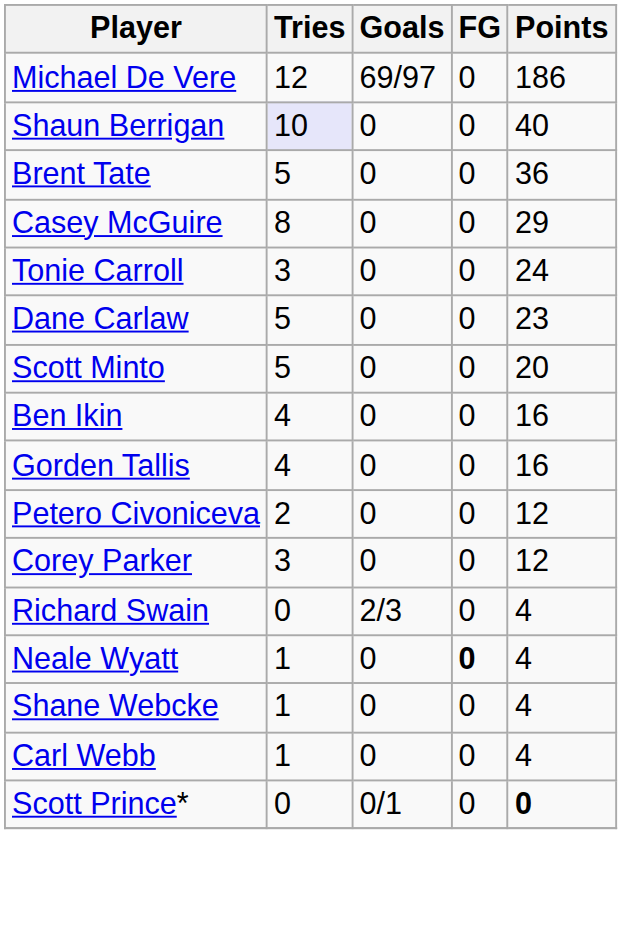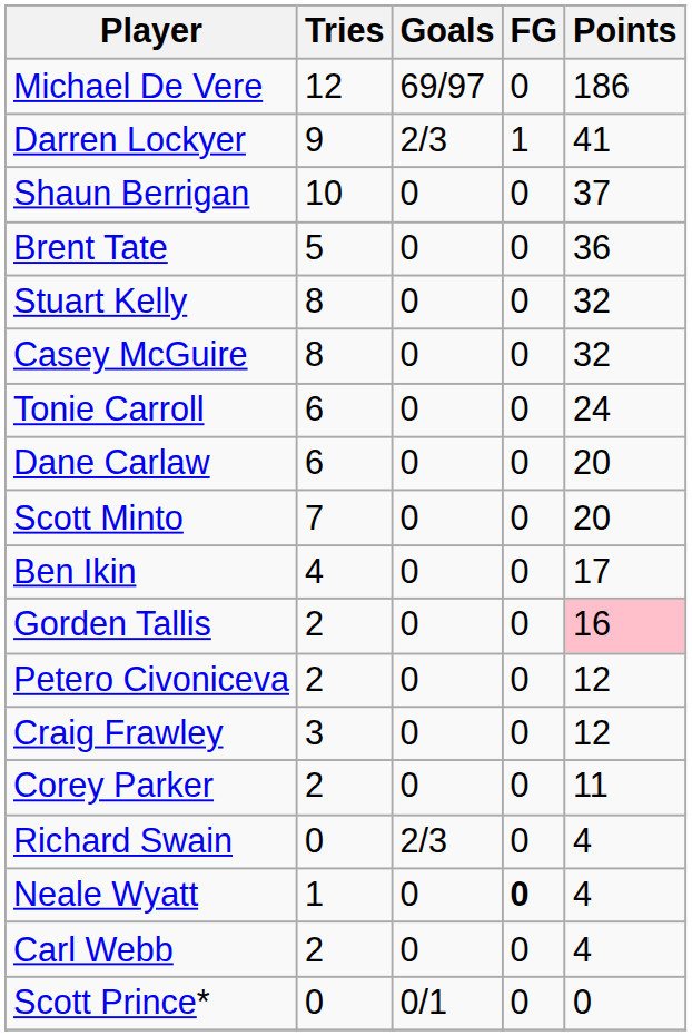+ row: Darren Lockyer | 9 | 2/3 | 1 | 41
Shaun Berrigan | Tries: lavender background -> no background
Shaun Berrigan | Points: 40 -> 37
+ row: Stuart Kelly | 8 | 0 | 0 | 32
Casey McGuire | Points: 29 -> 32
Tonie Carroll | Tries: 3 -> 6
Dane Carlaw | Tries: 5 -> 6
Dane Carlaw | Points: 23 -> 20
Scott Minto | Tries: 5 -> 7
Ben Ikin | Points: 16 -> 17
Gorden Tallis | Tries: 4 -> 2
Gorden Tallis | Points: no background -> pink background
+ row: Craig Frawley | 3 | 0 | 0 | 12
Corey Parker | Tries: 3 -> 2
Corey Parker | Points: 12 -> 11
- row: Shane Webcke | 1 | 0 | 0 | 4
Carl Webb | Tries: 1 -> 2
Scott Prince* | Points: bold -> normal
